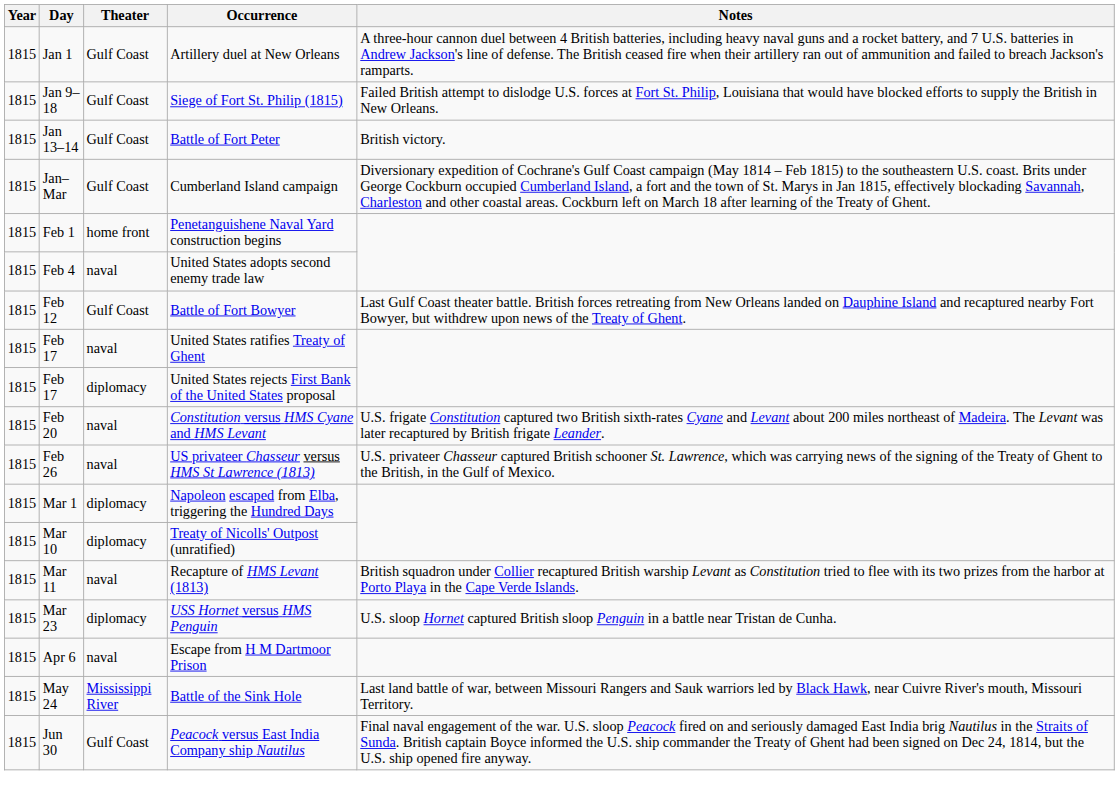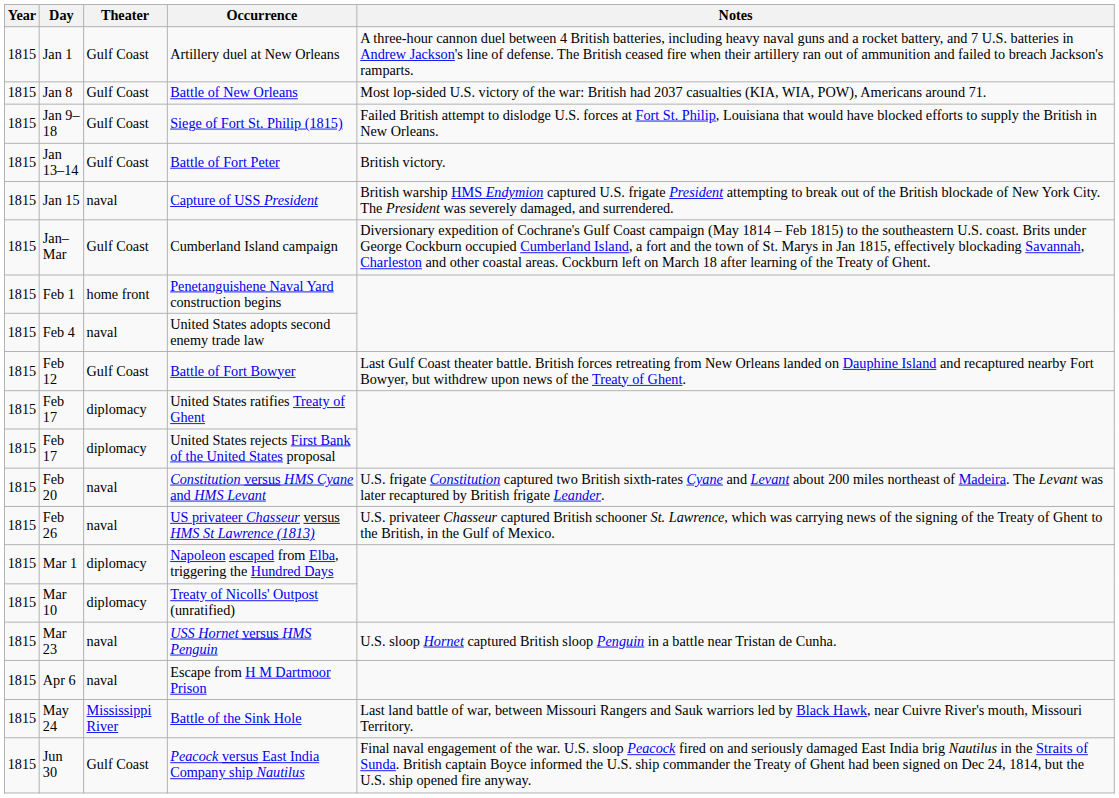+ row: 1815 | Jan 8 | Gulf Coast | Battle of New Orleans | Most lop-sided U.S. victory of the war: British had 2037 casualties (KIA, WIA, POW), Americans around 71.
+ row: 1815 | Jan 15 | naval | Capture of USS President | British warship HMS Endymion captured U.S. frigate President attempting to break out of the British blockade of New York City. The President was severely damaged, and surrendered.
United States ratifies Treaty of Ghent | Theater: naval -> diplomacy
- row: 1815 | Mar 11 | naval | Recapture of HMS Levant (1813) | British squadron under Collier recaptured British warship Levant as Constitution tried to flee with its two prizes from the harbor at Porto Playa in the Cape Verde Islands.
USS Hornet versus HMS Penguin | Theater: diplomacy -> naval
